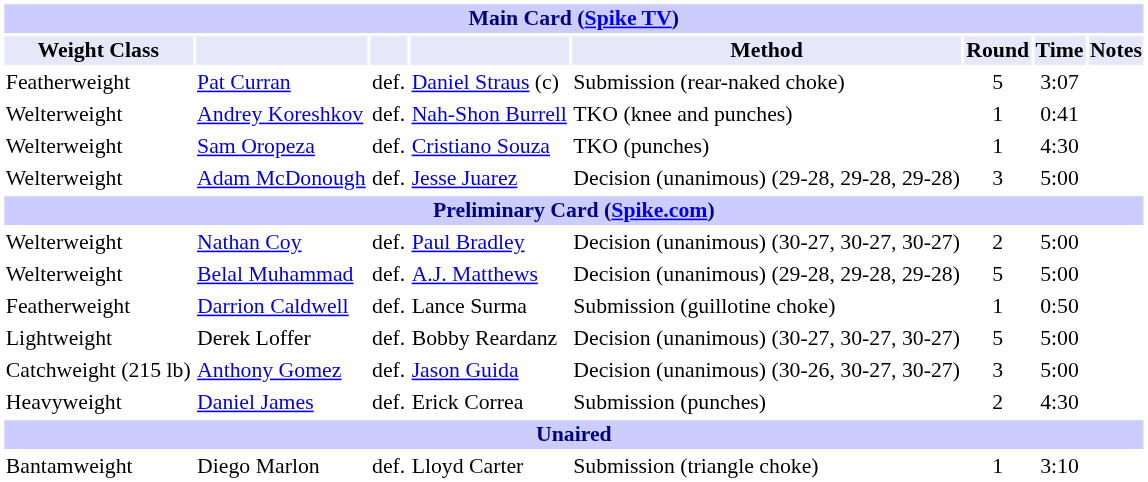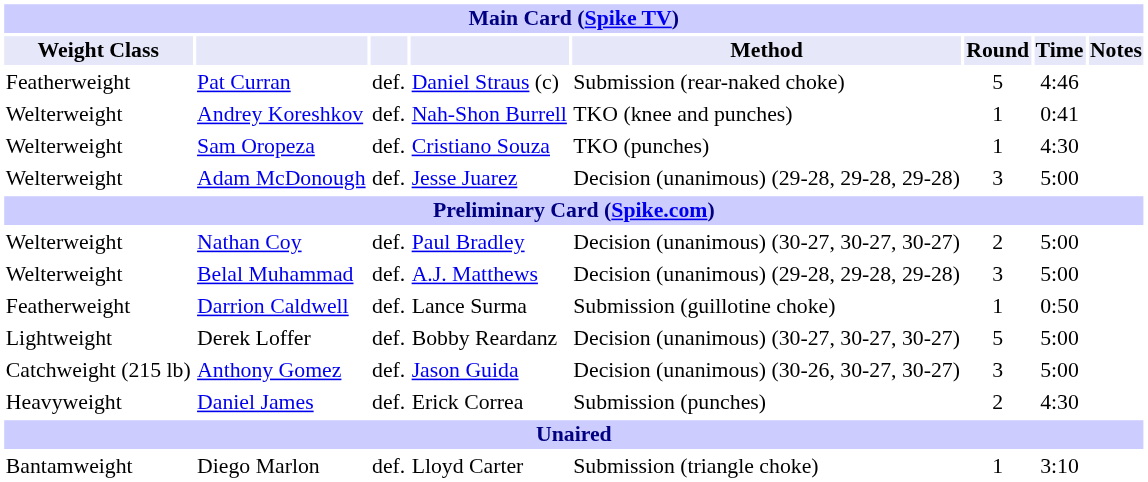Pat Curran | Time: 3:07 -> 4:46
Belal Muhammad | Round: 5 -> 3
